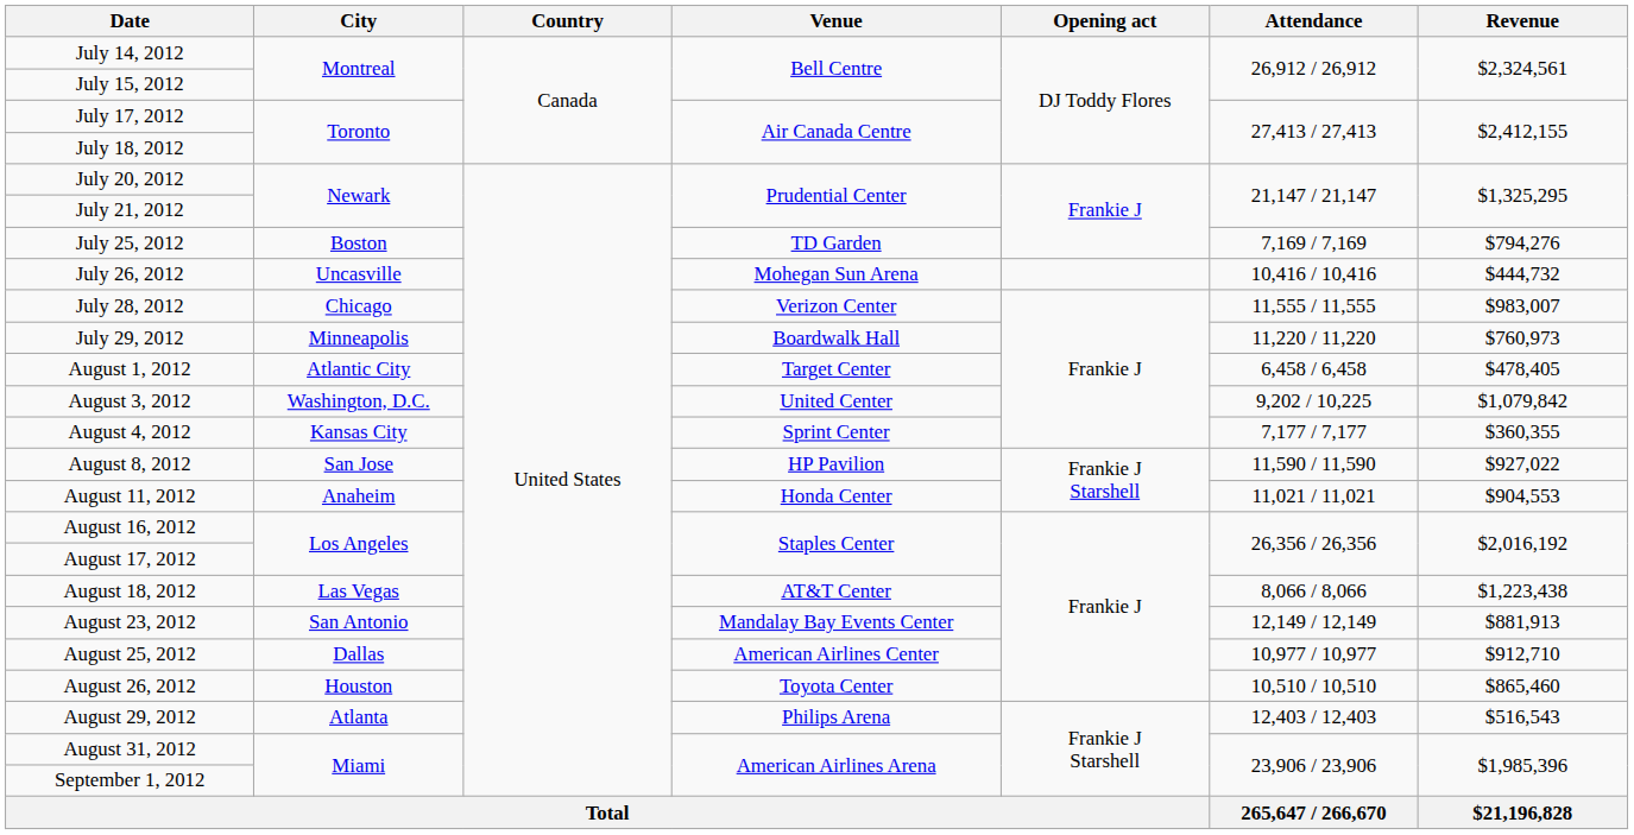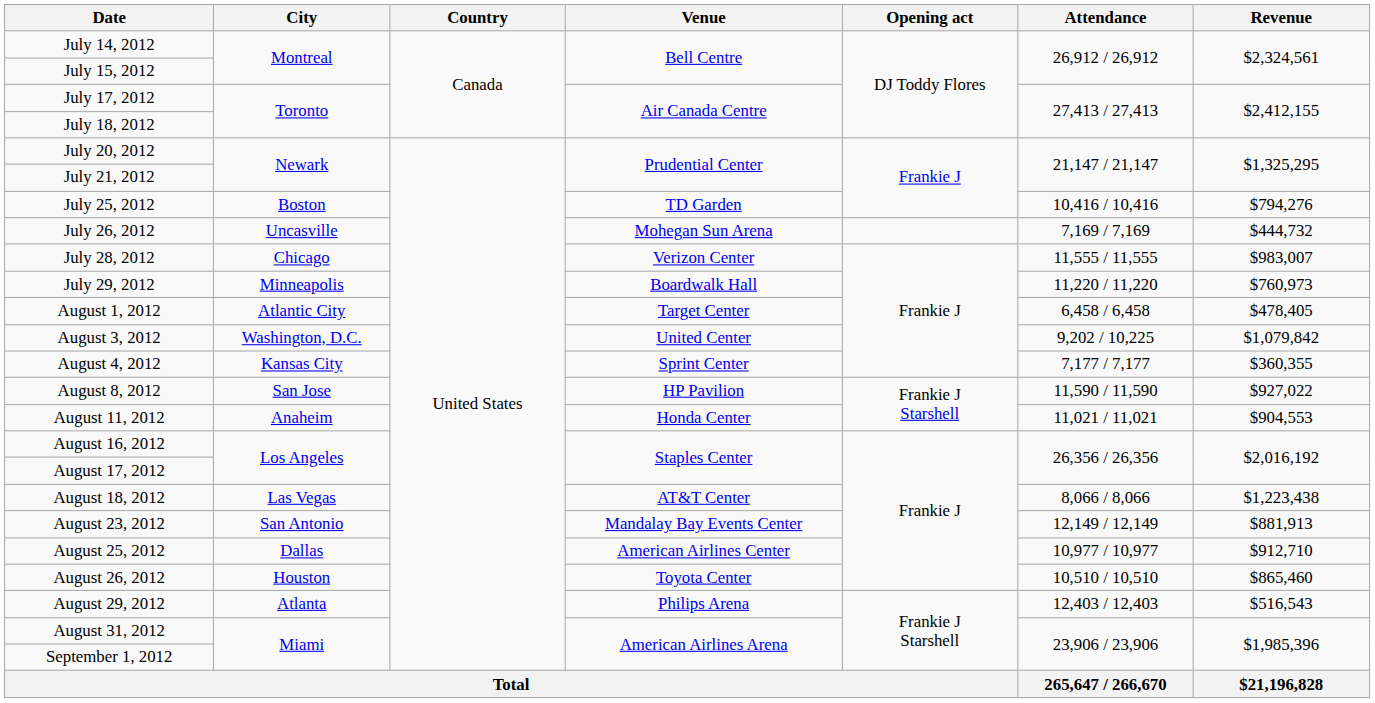July 25, 2012 | Attendance: 7,169 / 7,169 -> 10,416 / 10,416
July 26, 2012 | Attendance: 10,416 / 10,416 -> 7,169 / 7,169
